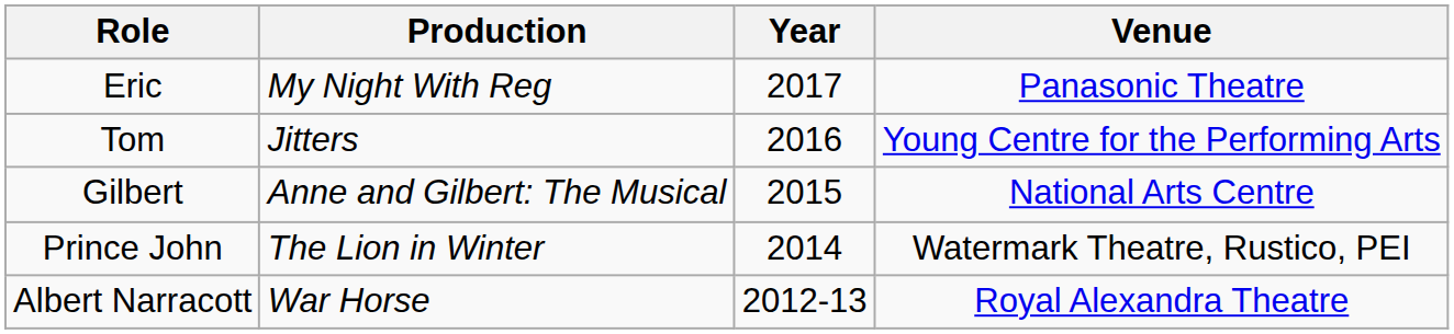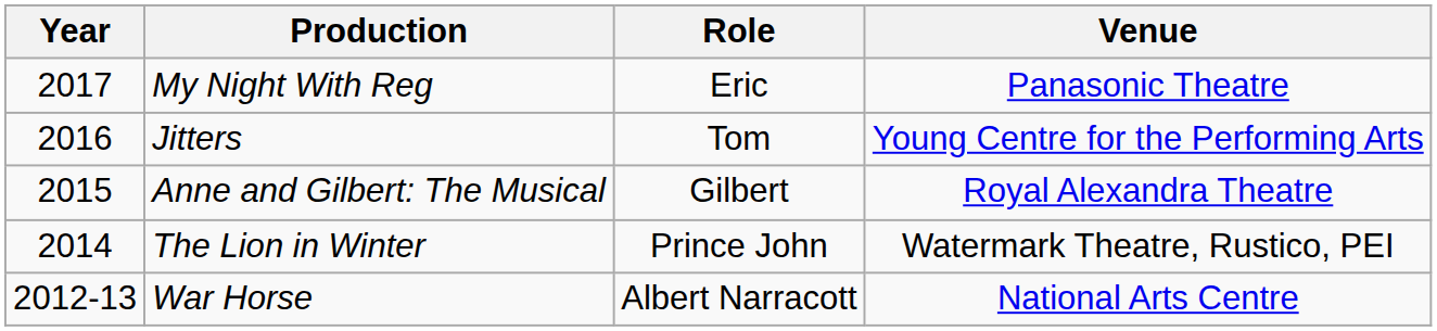columns swapped: Year <-> Role
Anne and Gilbert: The Musical | Venue: National Arts Centre -> Royal Alexandra Theatre
War Horse | Venue: Royal Alexandra Theatre -> National Arts Centre
